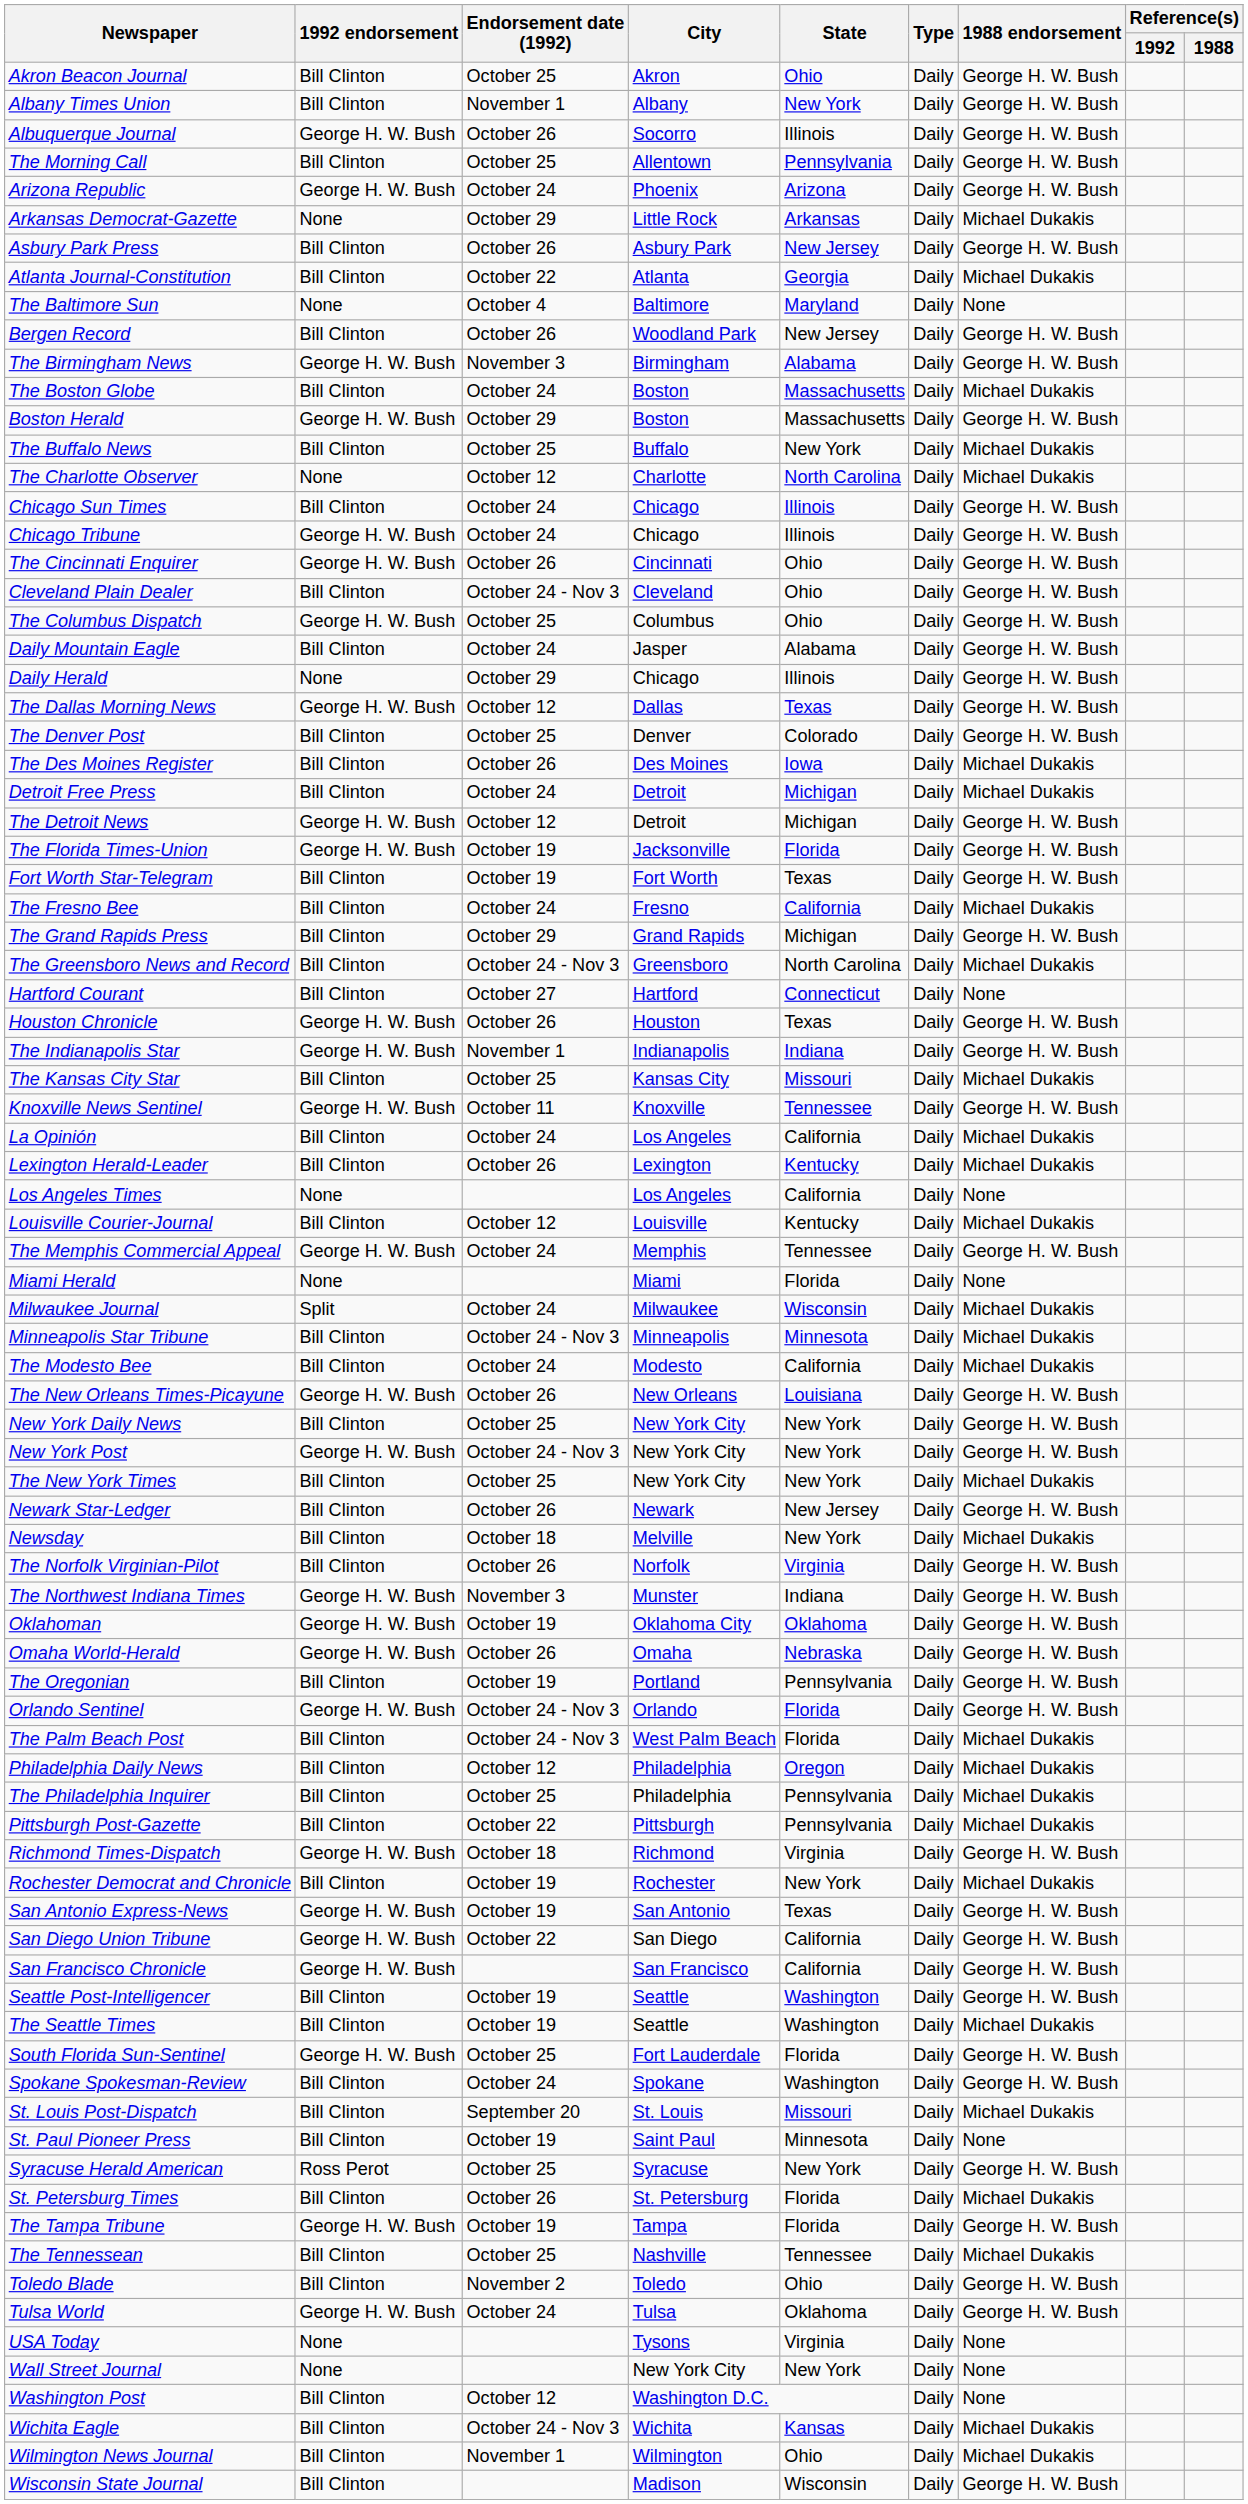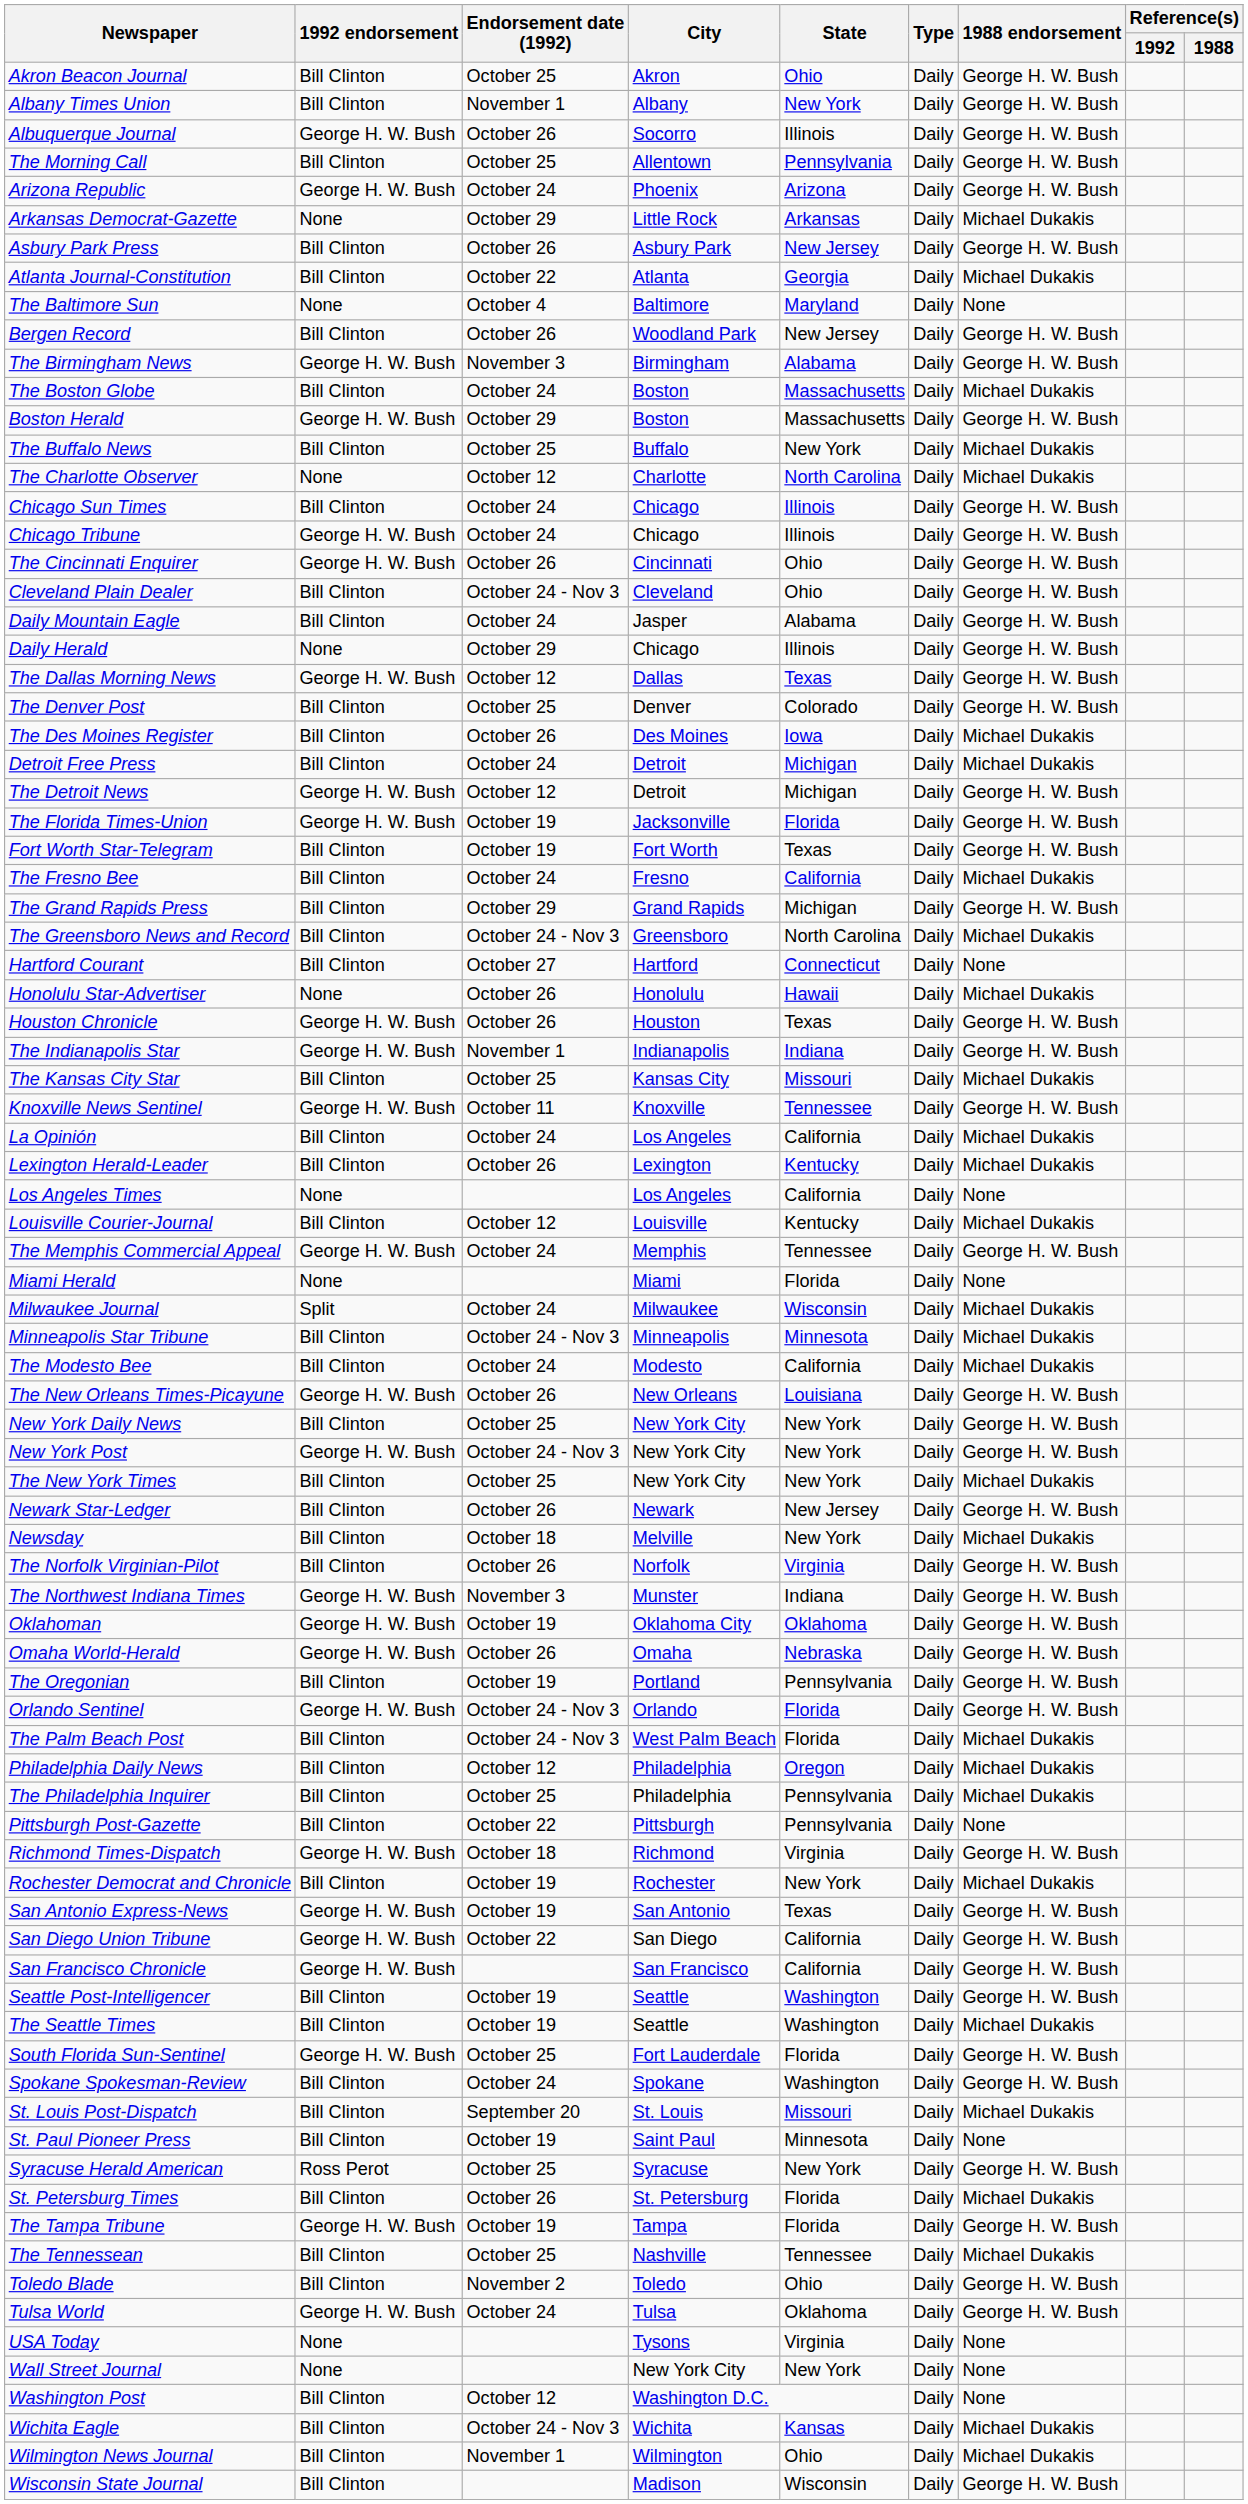- row: The Columbus Dispatch | George H. W. Bush | October 25 | Columbus | Ohio | Daily | George H. W. Bush
+ row: Honolulu Star-Advertiser | None | October 26 | Honolulu | Hawaii | Daily | Michael Dukakis
Pittsburgh Post-Gazette | 1988 endorsement: Michael Dukakis -> None
